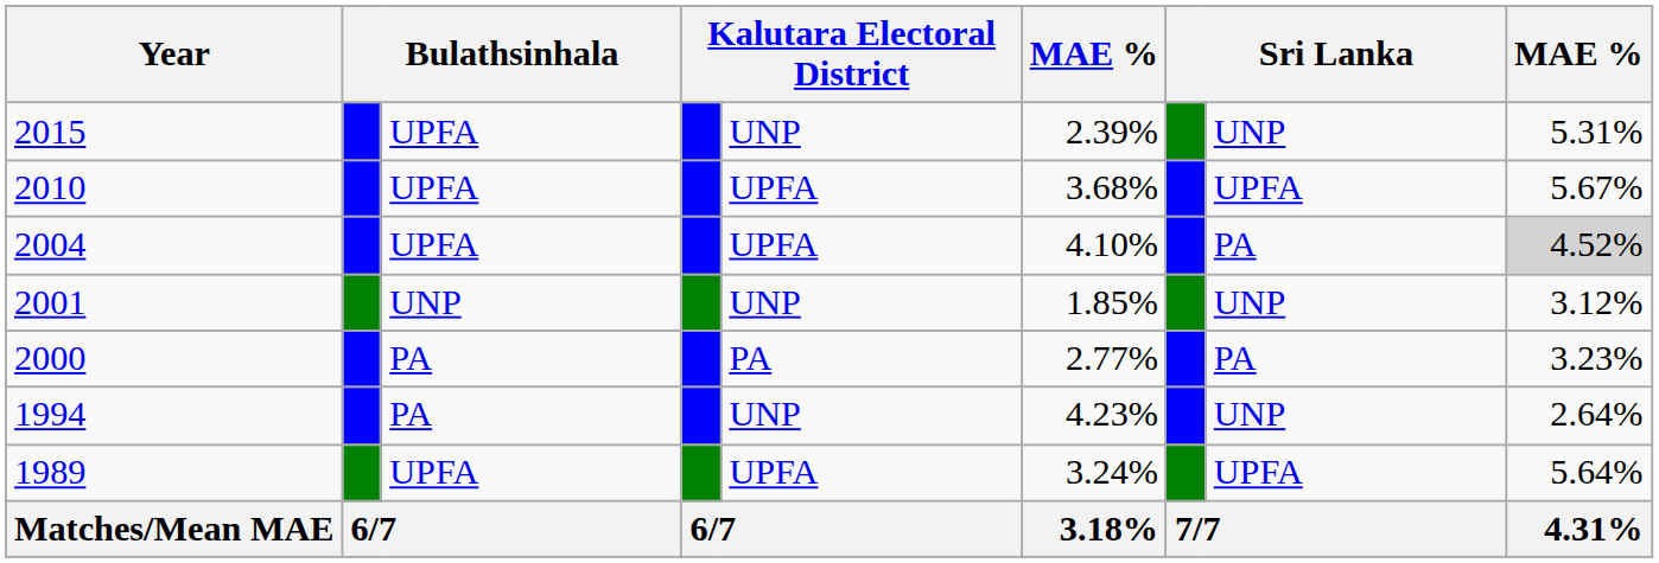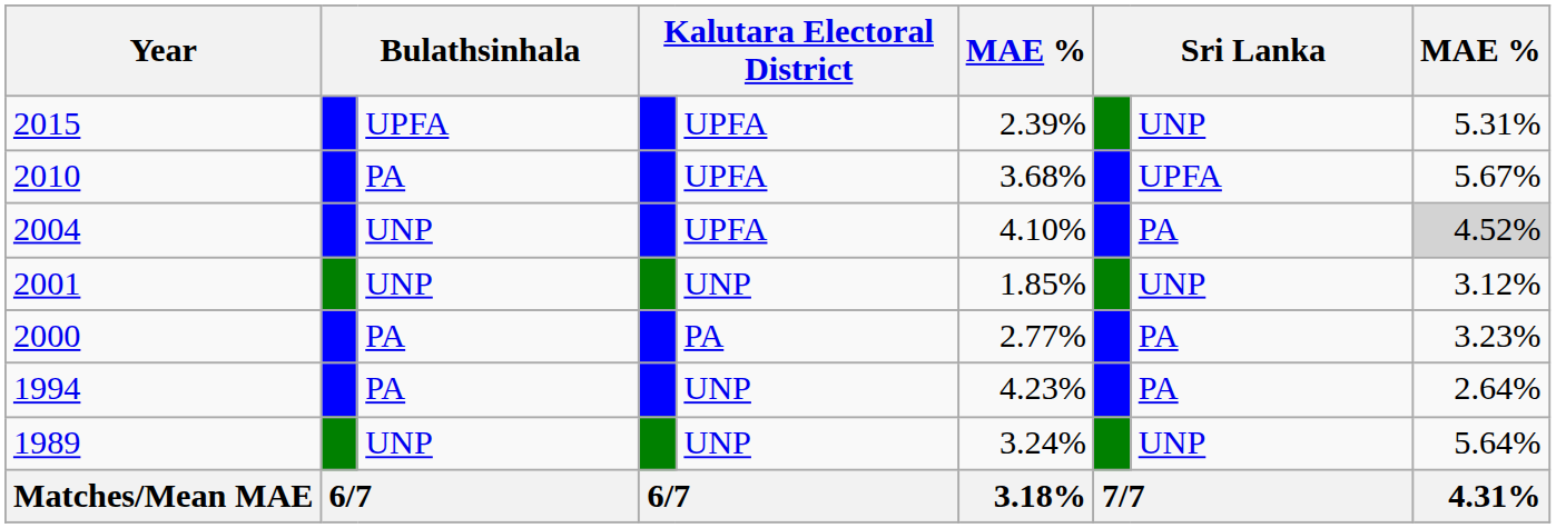2015 | column 5: UNP -> UPFA
2010 | column 3: UPFA -> PA
2004 | column 3: UPFA -> UNP
1994 | column 8: UNP -> PA
1989 | column 3: UPFA -> UNP
1989 | column 5: UPFA -> UNP
1989 | column 8: UPFA -> UNP
